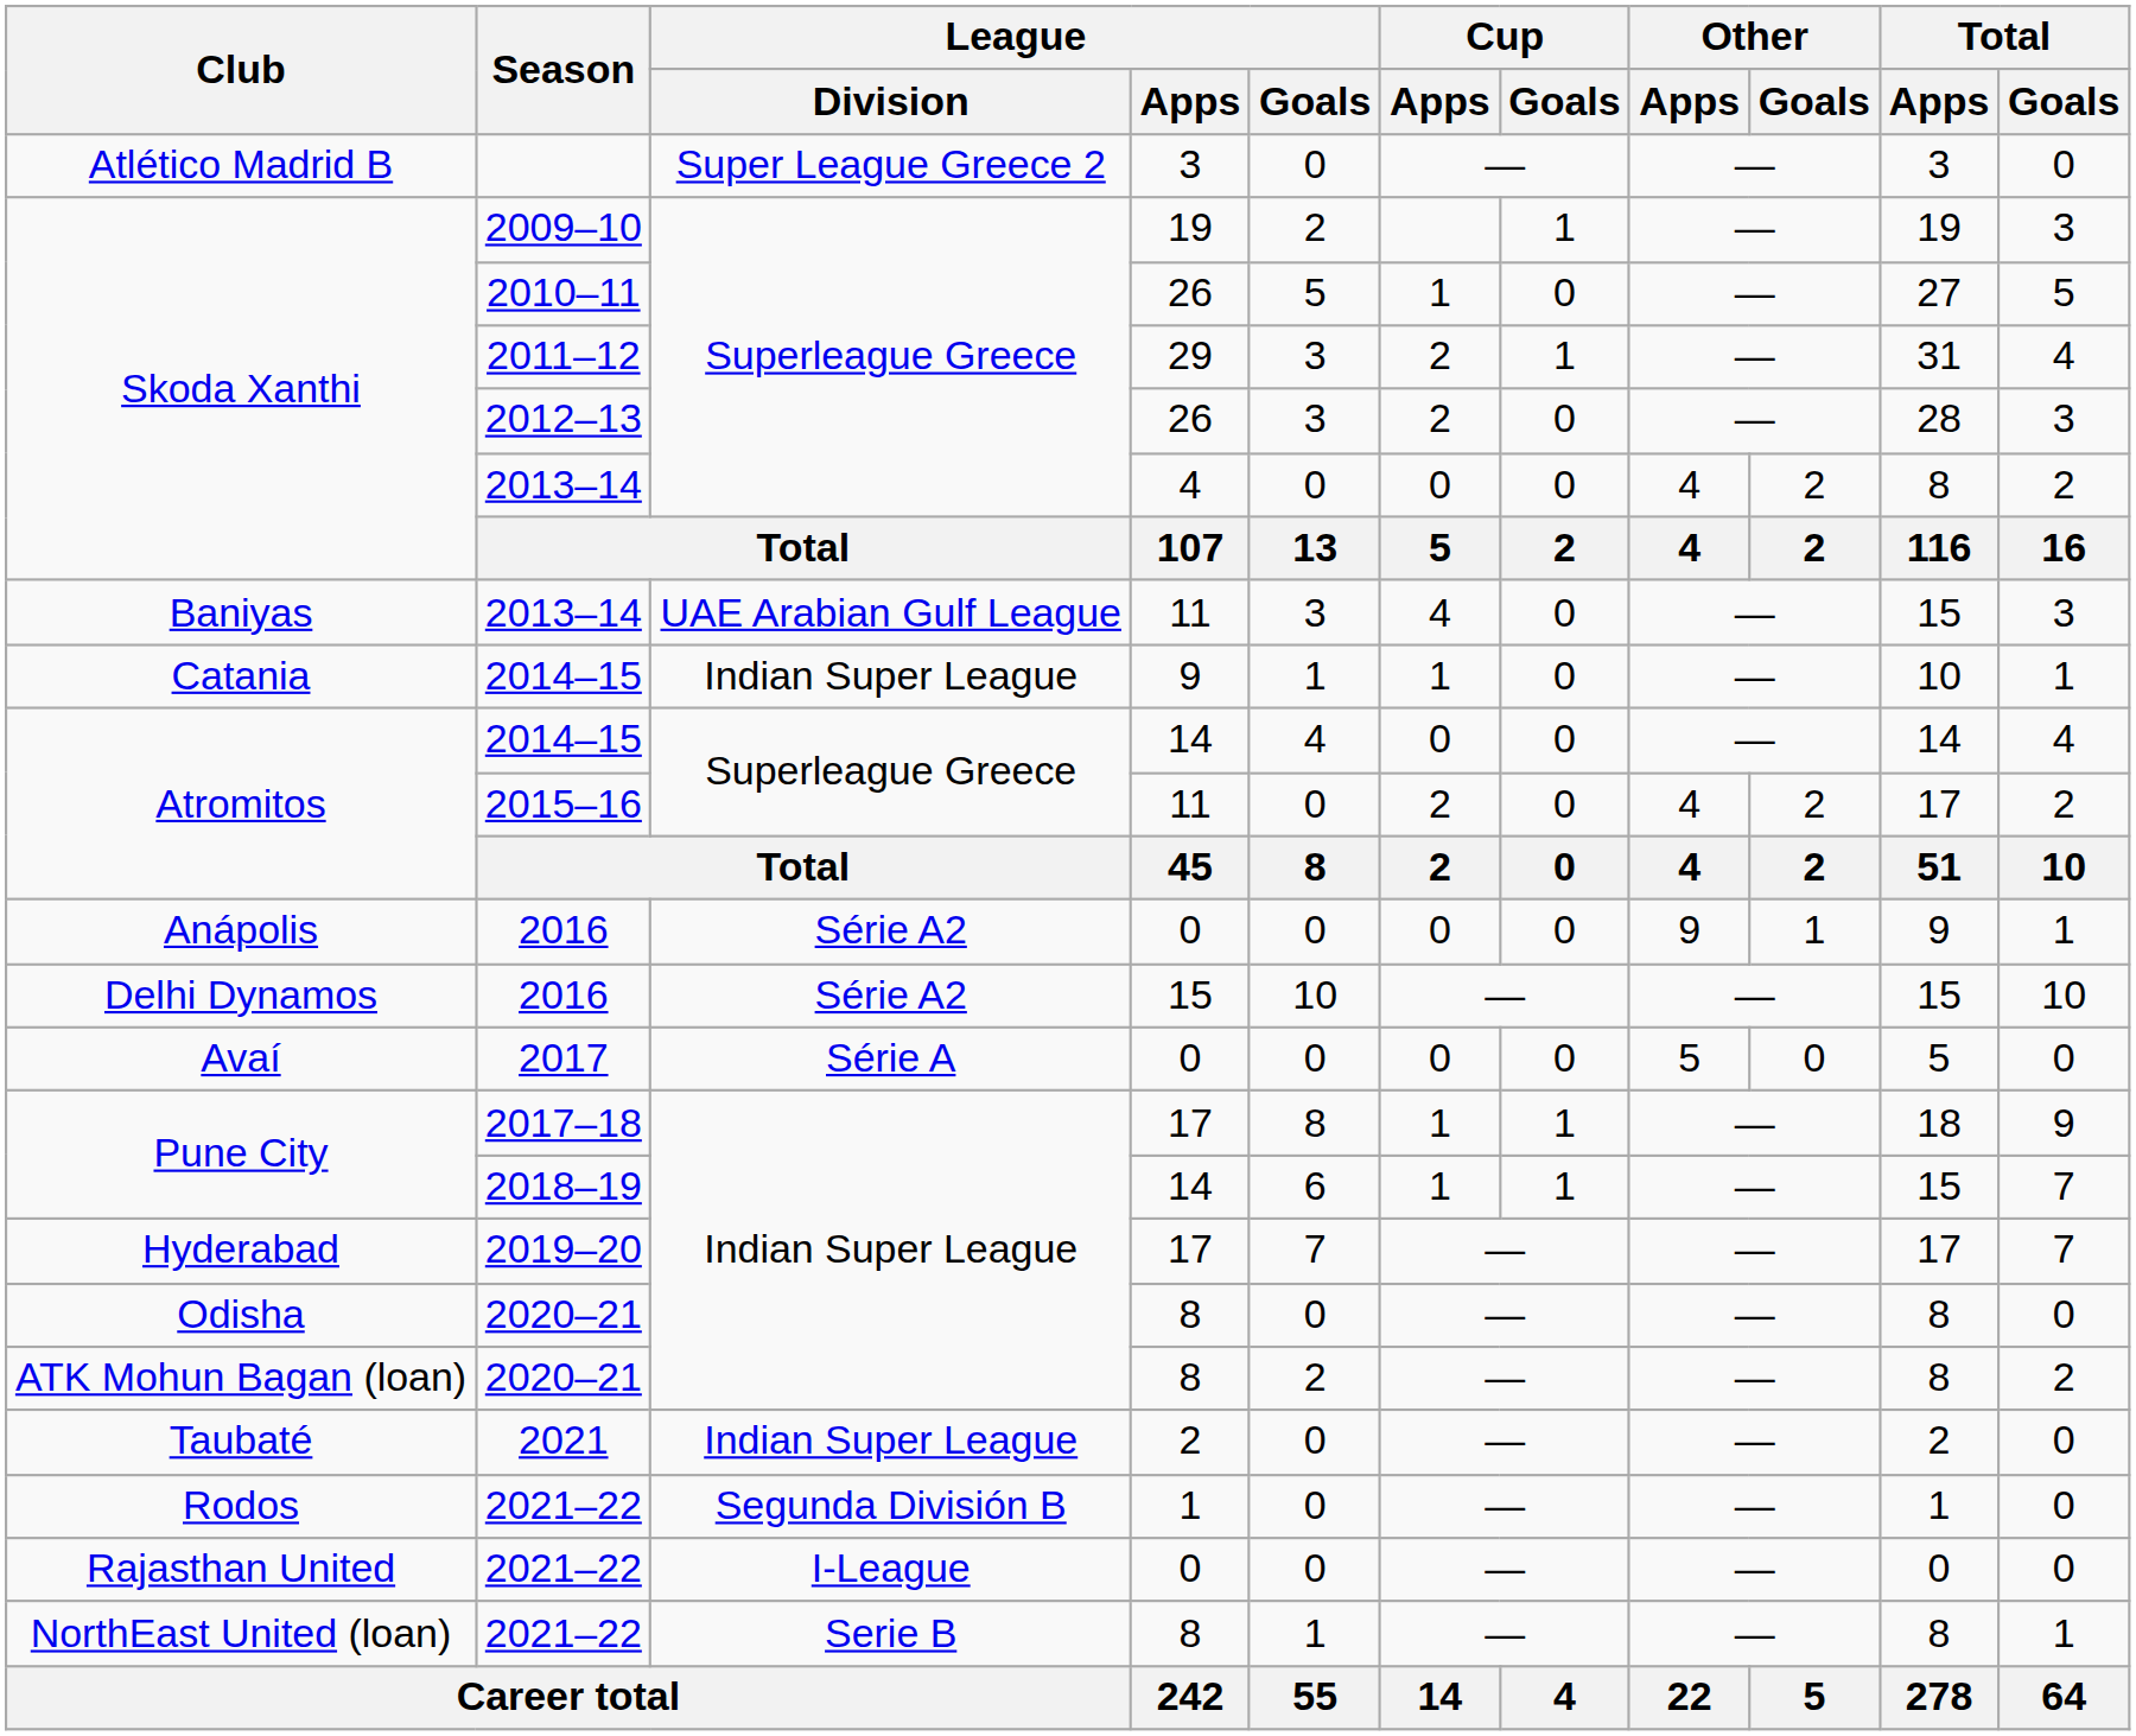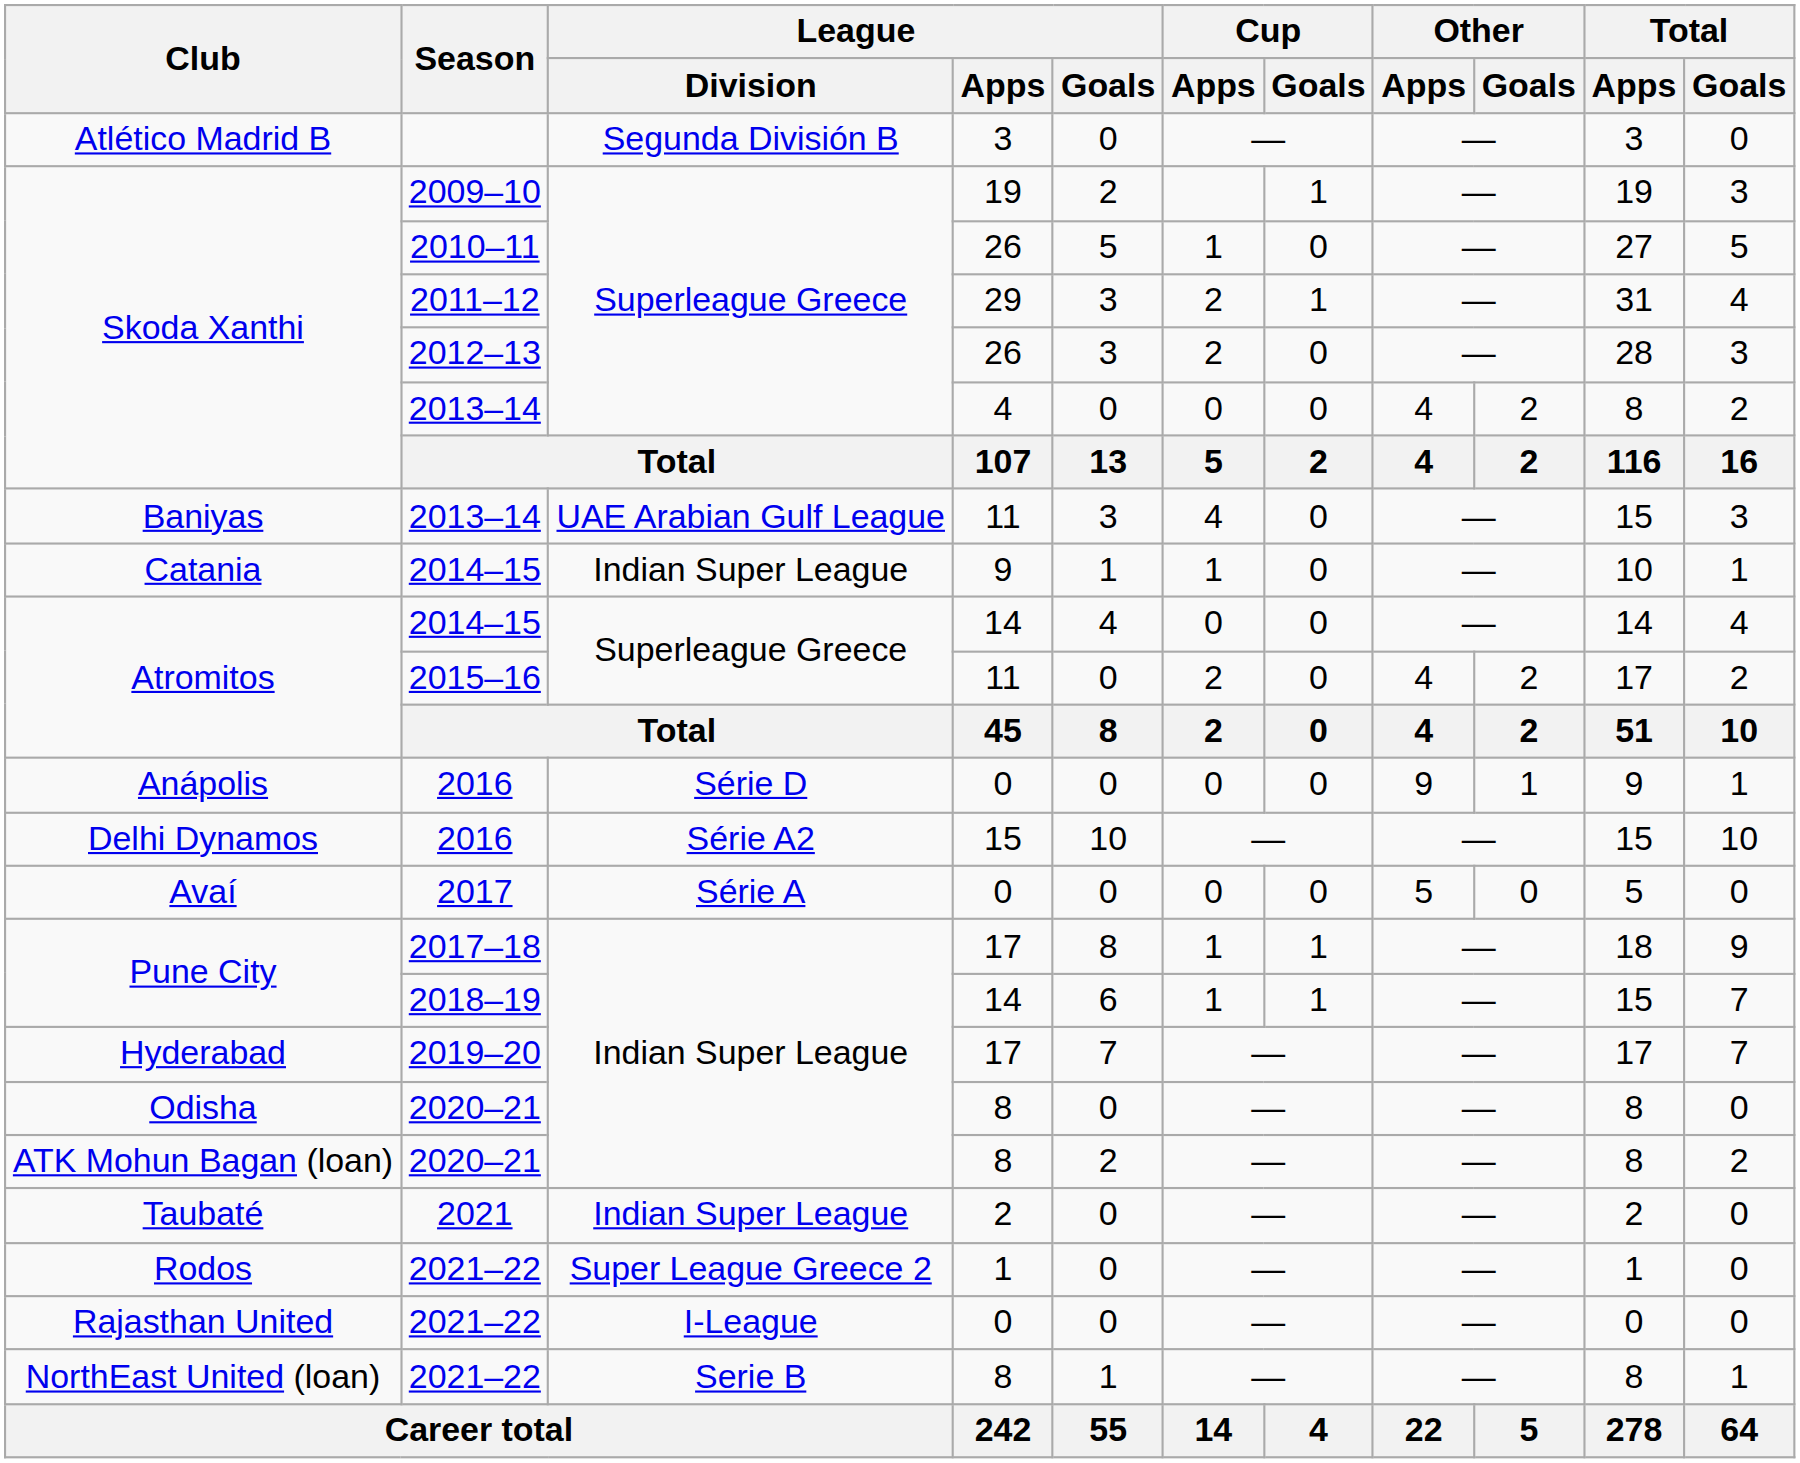Atlético Madrid B | League / Division: Super League Greece 2 -> Segunda División B
Anápolis | League / Division: Série A2 -> Série D
Rodos | League / Division: Segunda División B -> Super League Greece 2
